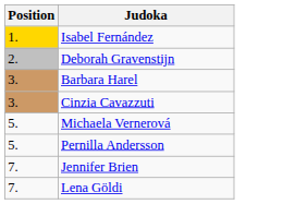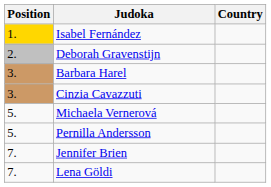+ column: Country
